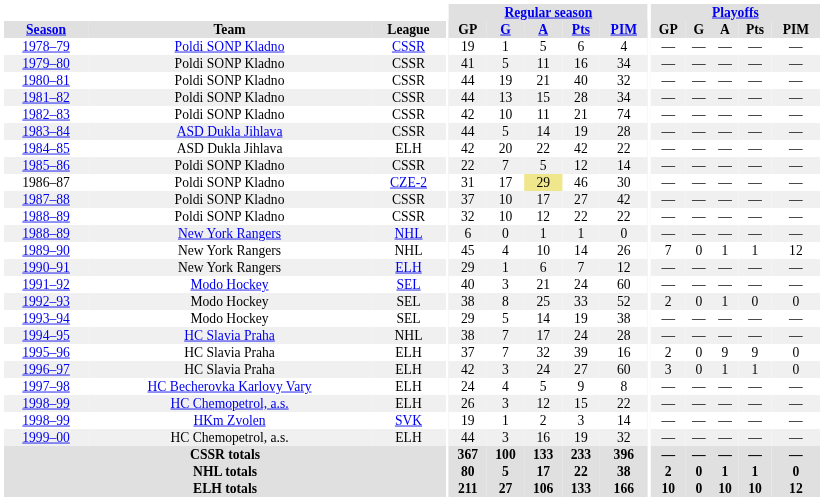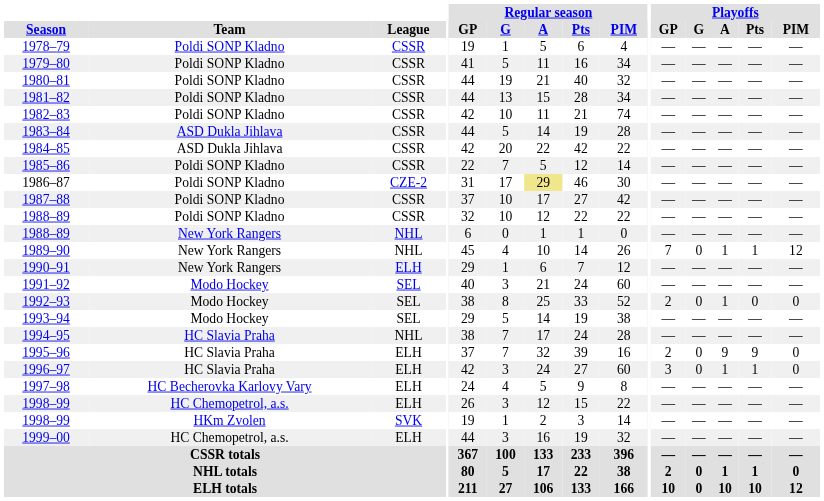1984–85 | League: ELH -> CSSR
